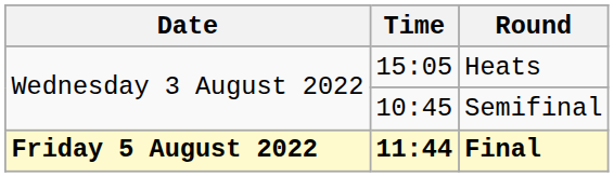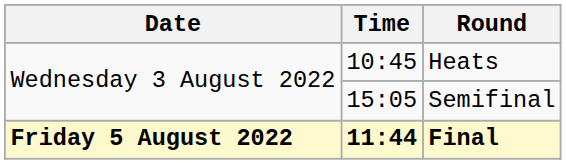Heats | Time: 15:05 -> 10:45
Semifinal | Time: 10:45 -> 15:05
